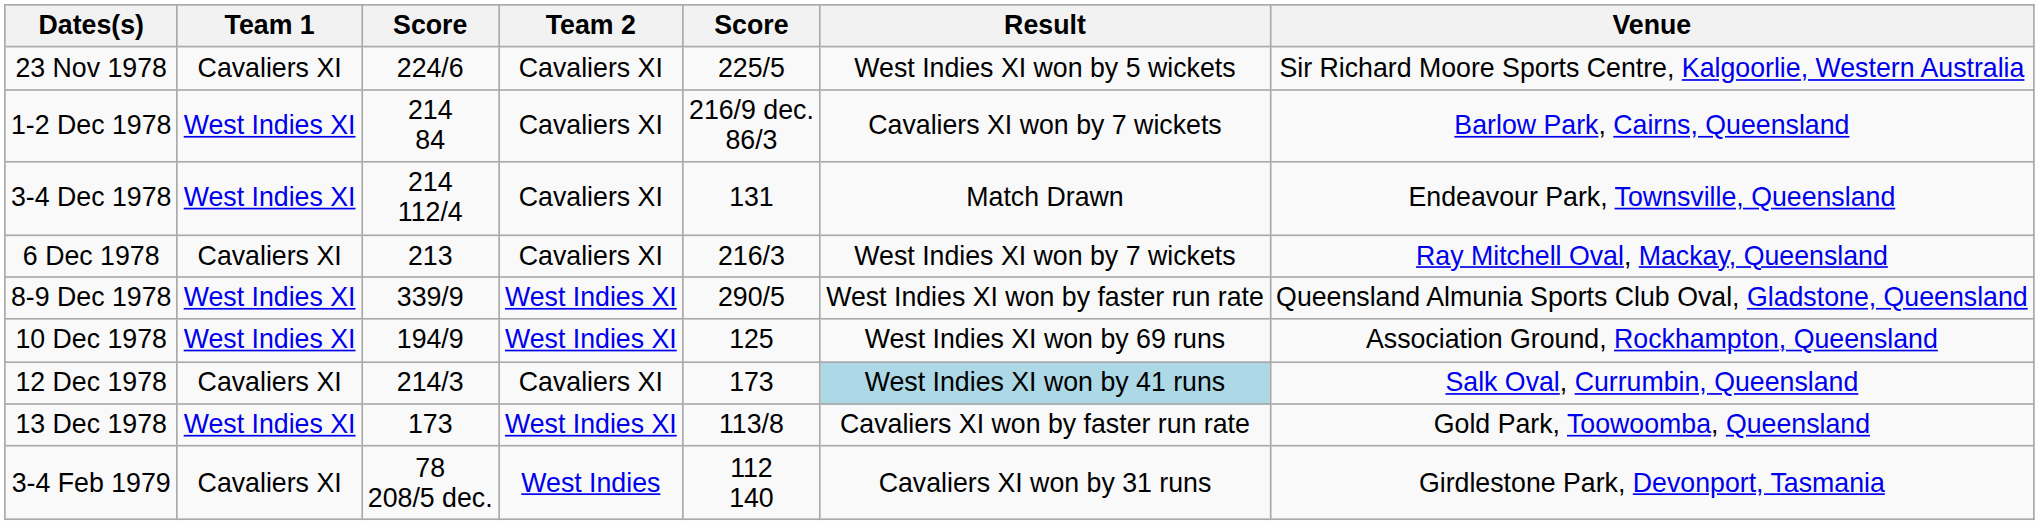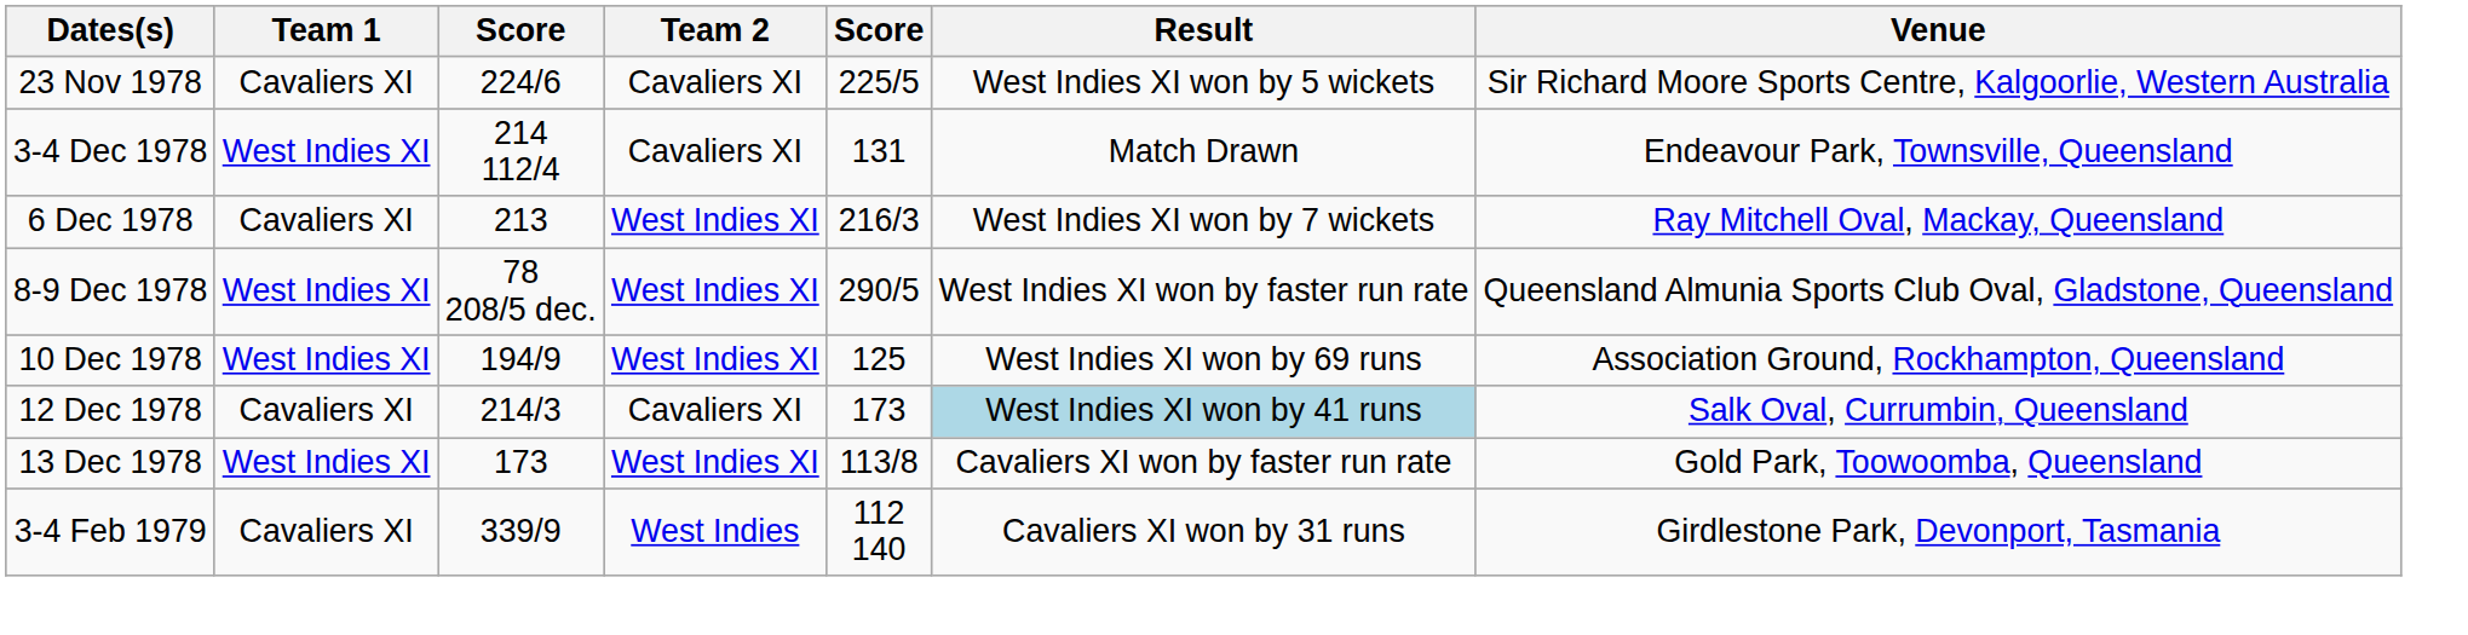- row: 1-2 Dec 1978 | West Indies XI | 214 84 | Cavaliers XI | 216/9 dec. 86/3 | Cavaliers XI won by 7 wickets | Barlow Park, Cairns, Queensland
6 Dec 1978 | Team 2: Cavaliers XI -> West Indies XI
8-9 Dec 1978 | column 3: 339/9 -> 78 208/5 dec.
3-4 Feb 1979 | column 3: 78 208/5 dec. -> 339/9
